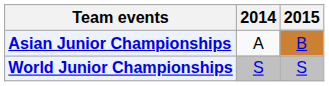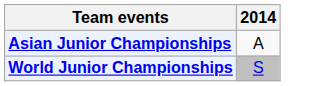- column: 2015 | B | S
